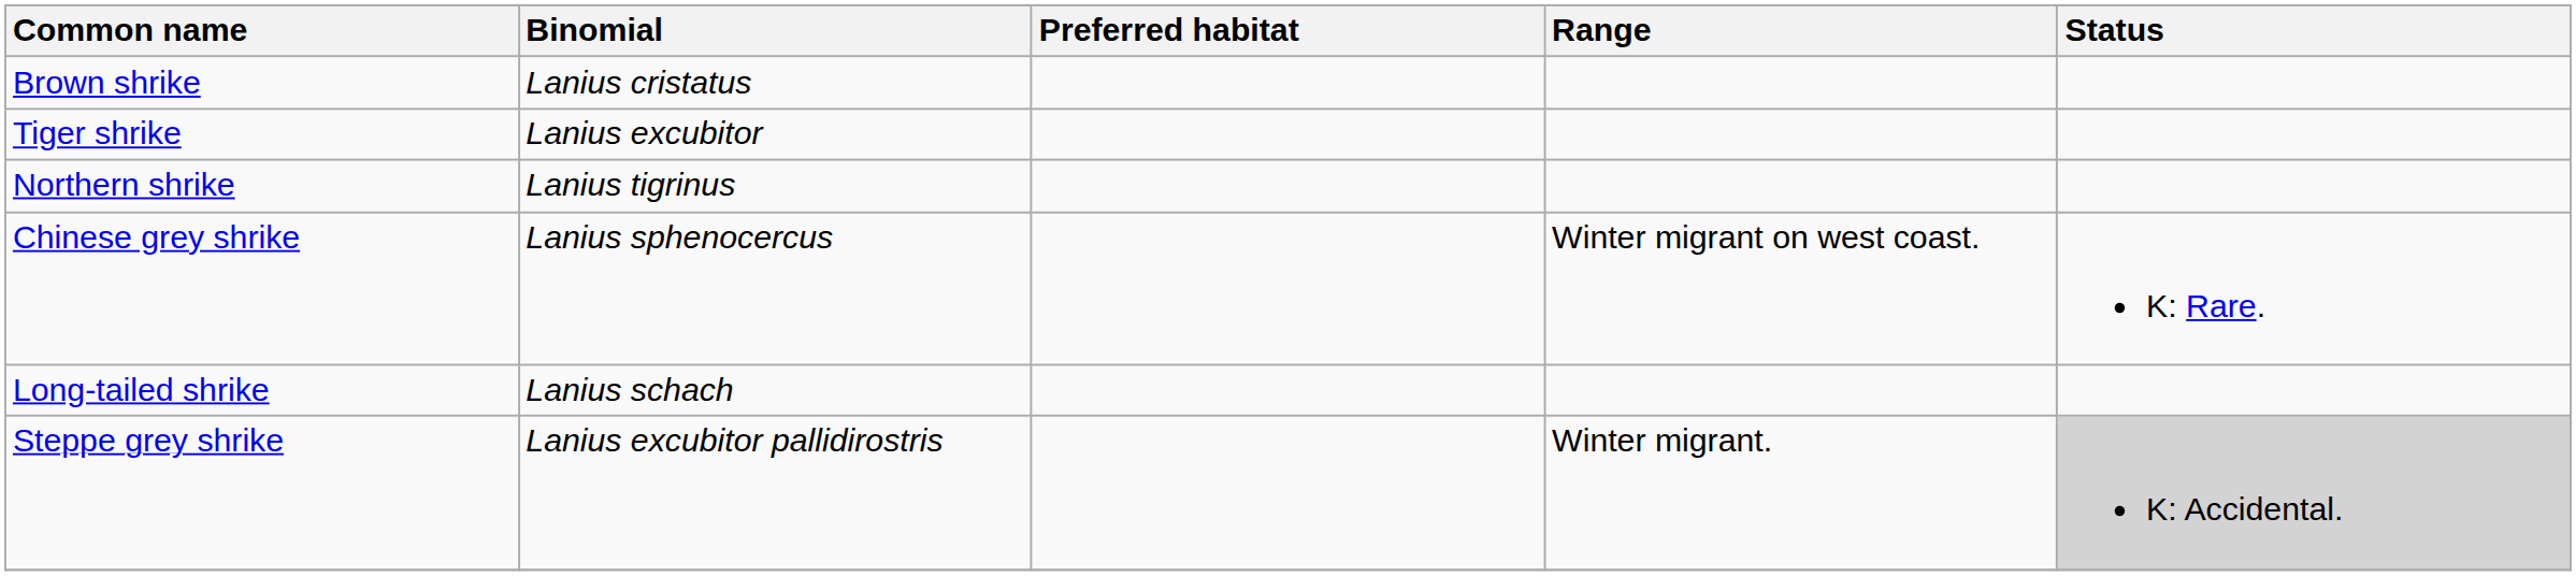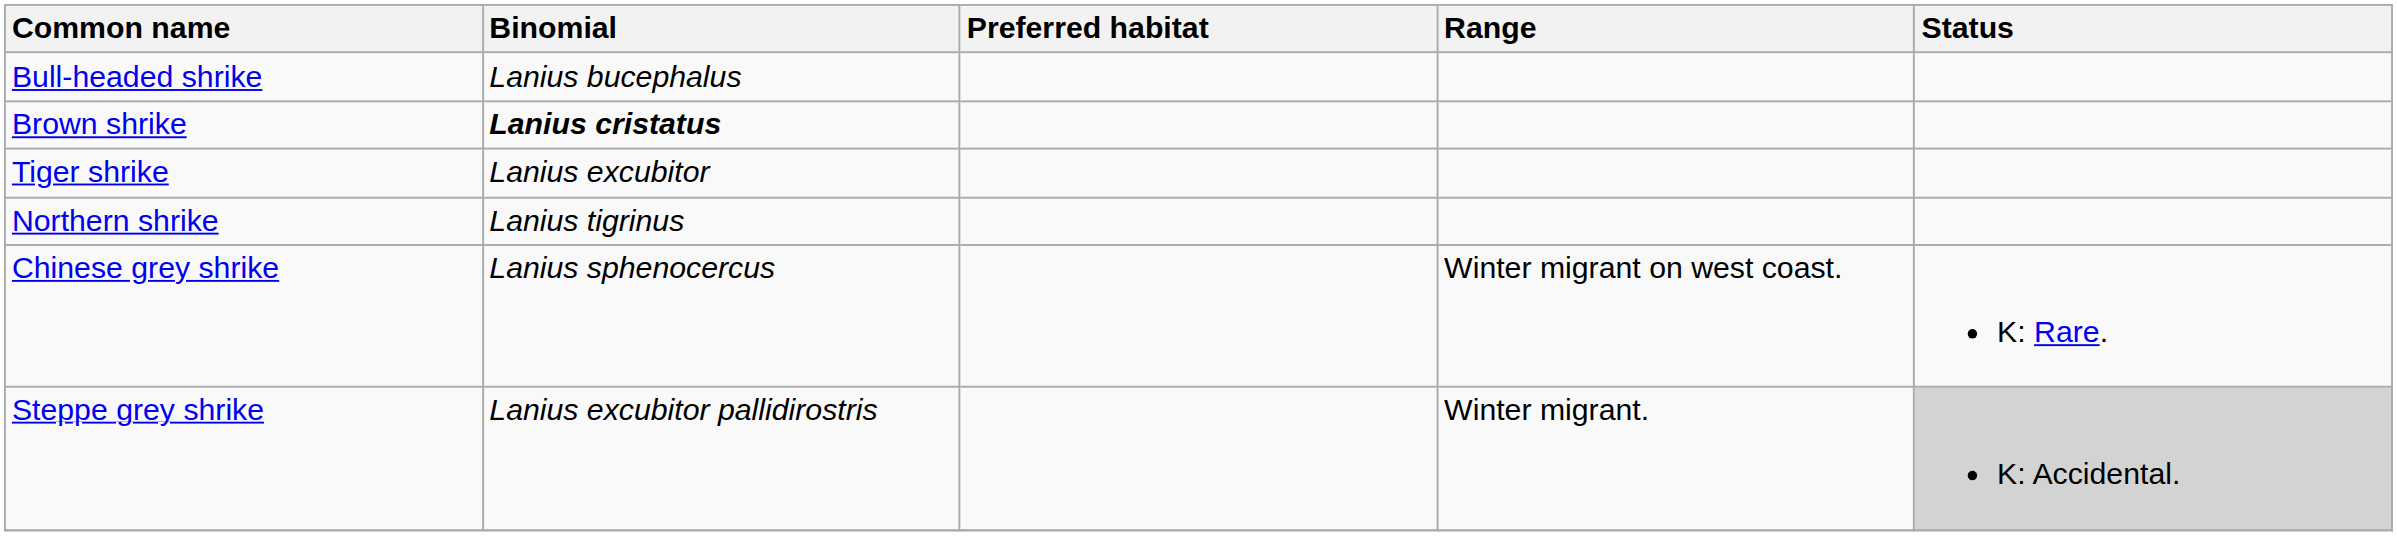+ row: Bull-headed shrike | Lanius bucephalus
Brown shrike | Binomial: normal -> bold
- row: Long-tailed shrike | Lanius schach
